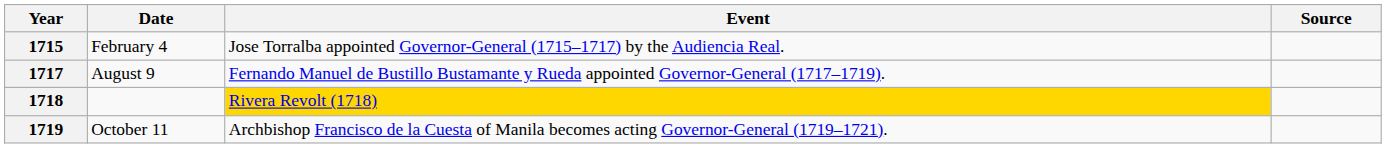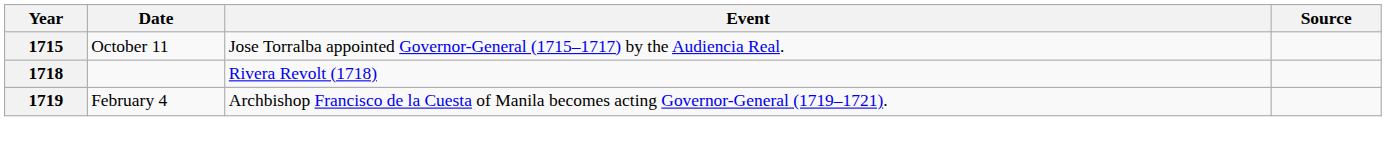1715 | Date: February 4 -> October 11
- row: 1717 | August 9 | Fernando Manuel de Bustillo Bustamante y Rueda appointed Governor-General (1717–1719).
1718 | Event: gold background -> no background
1719 | Date: October 11 -> February 4
